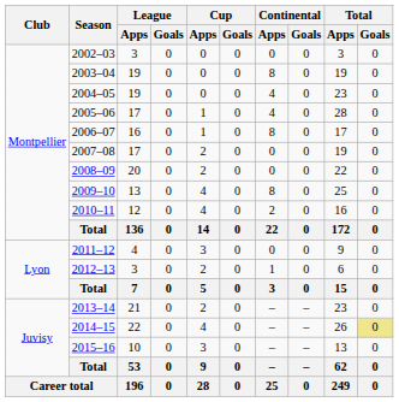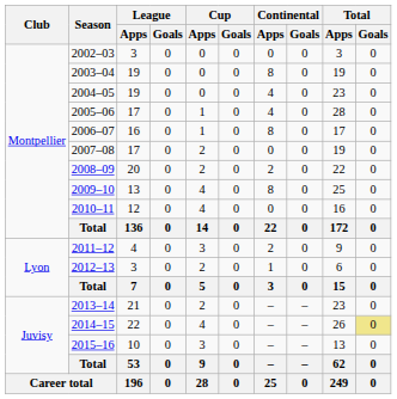2008–09 | Continental / Apps: 0 -> 2
2010–11 | Continental / Apps: 2 -> 0
2011–12 | Continental / Apps: 0 -> 2
